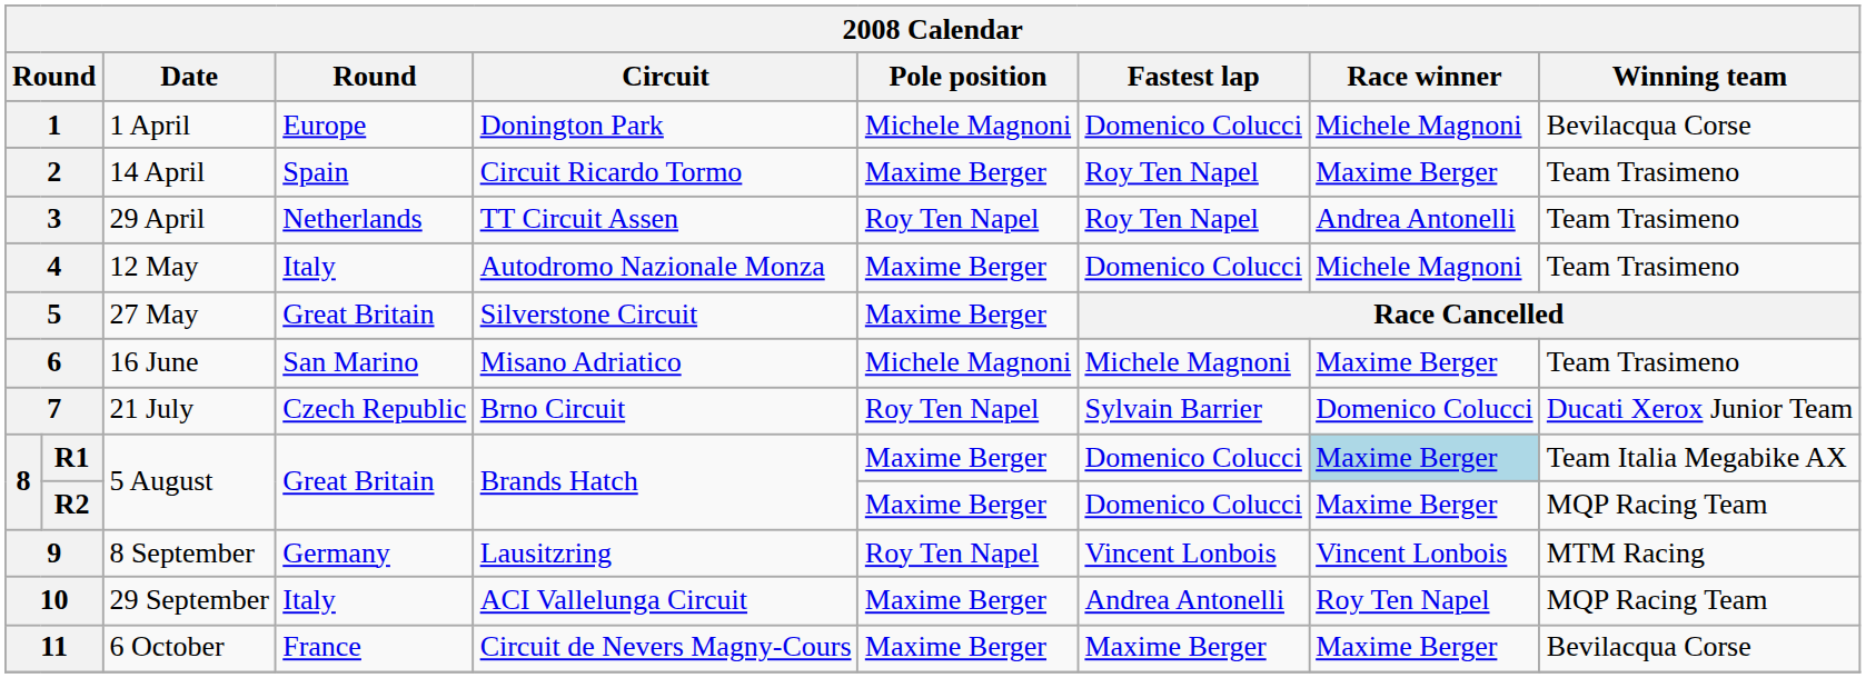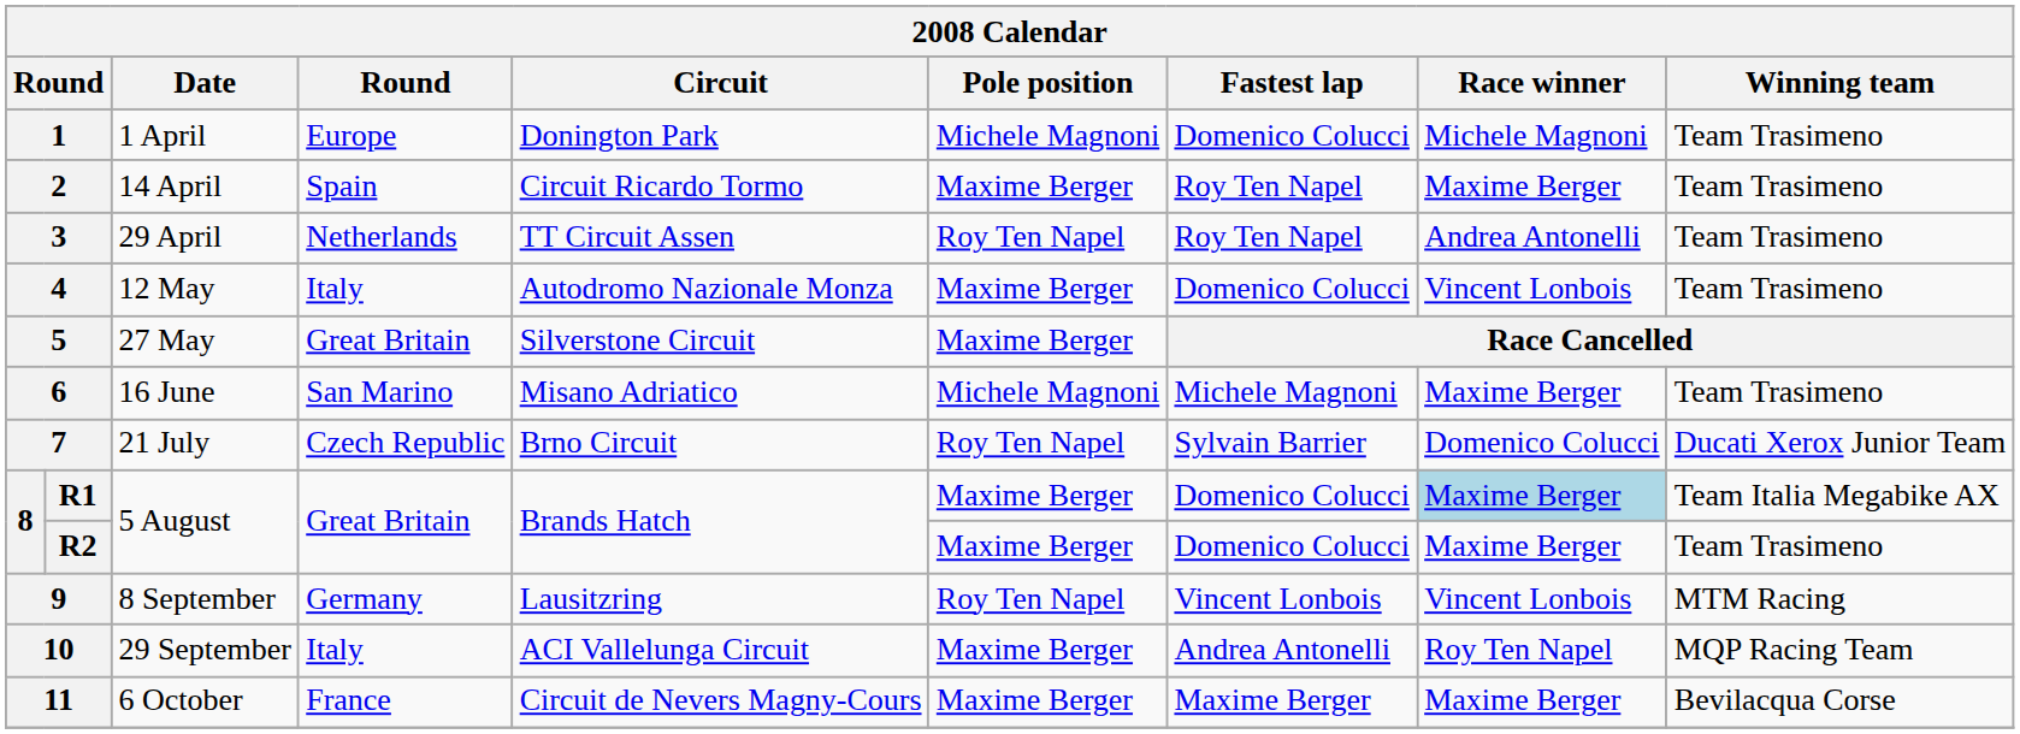1 | Winning team: Bevilacqua Corse -> Team Trasimeno
4 | Race winner: Michele Magnoni -> Vincent Lonbois
R2 | Winning team: MQP Racing Team -> Team Trasimeno
